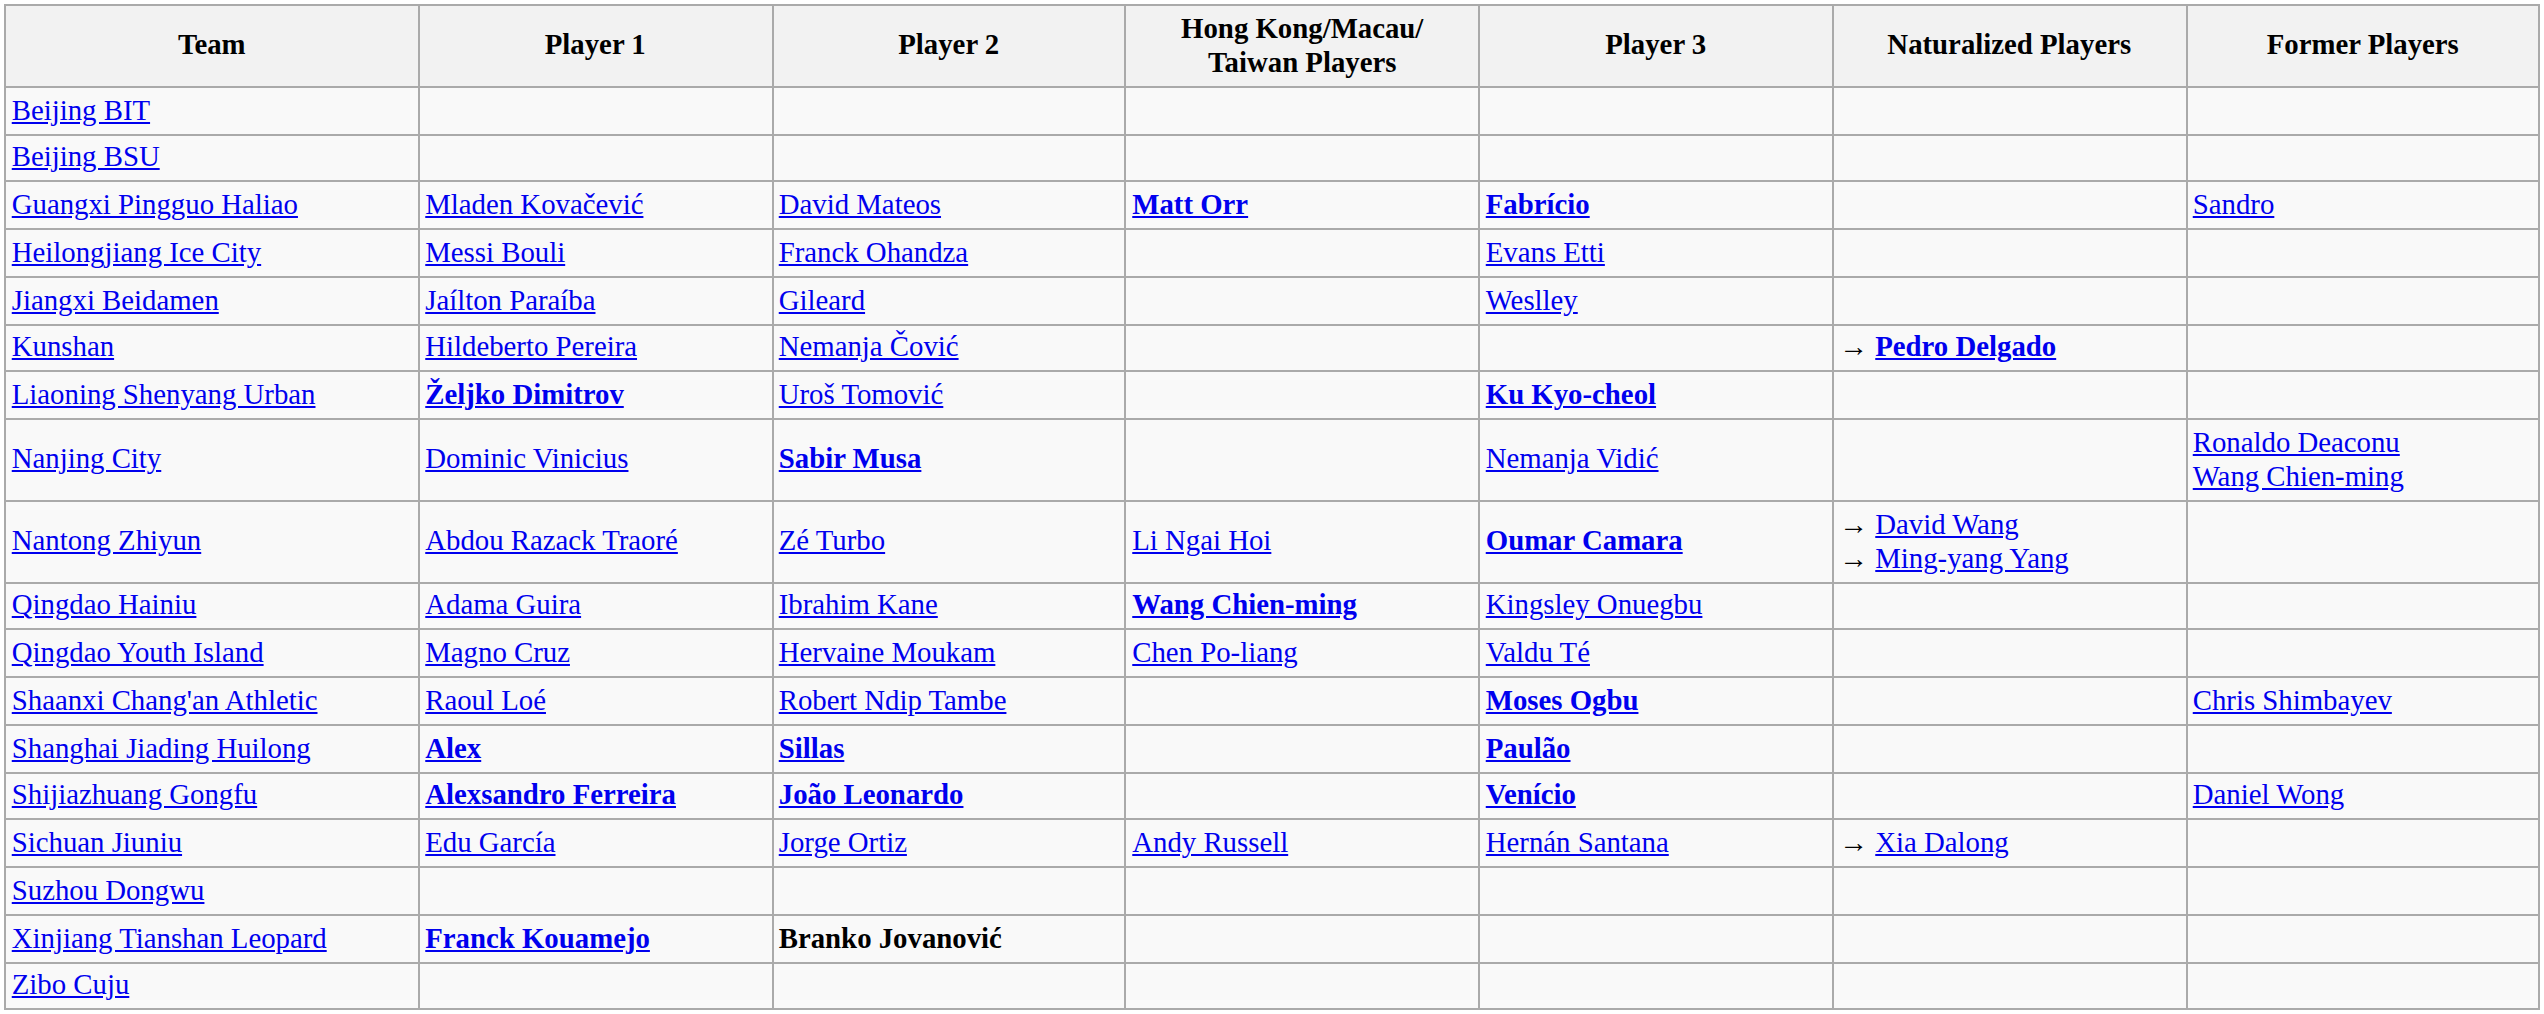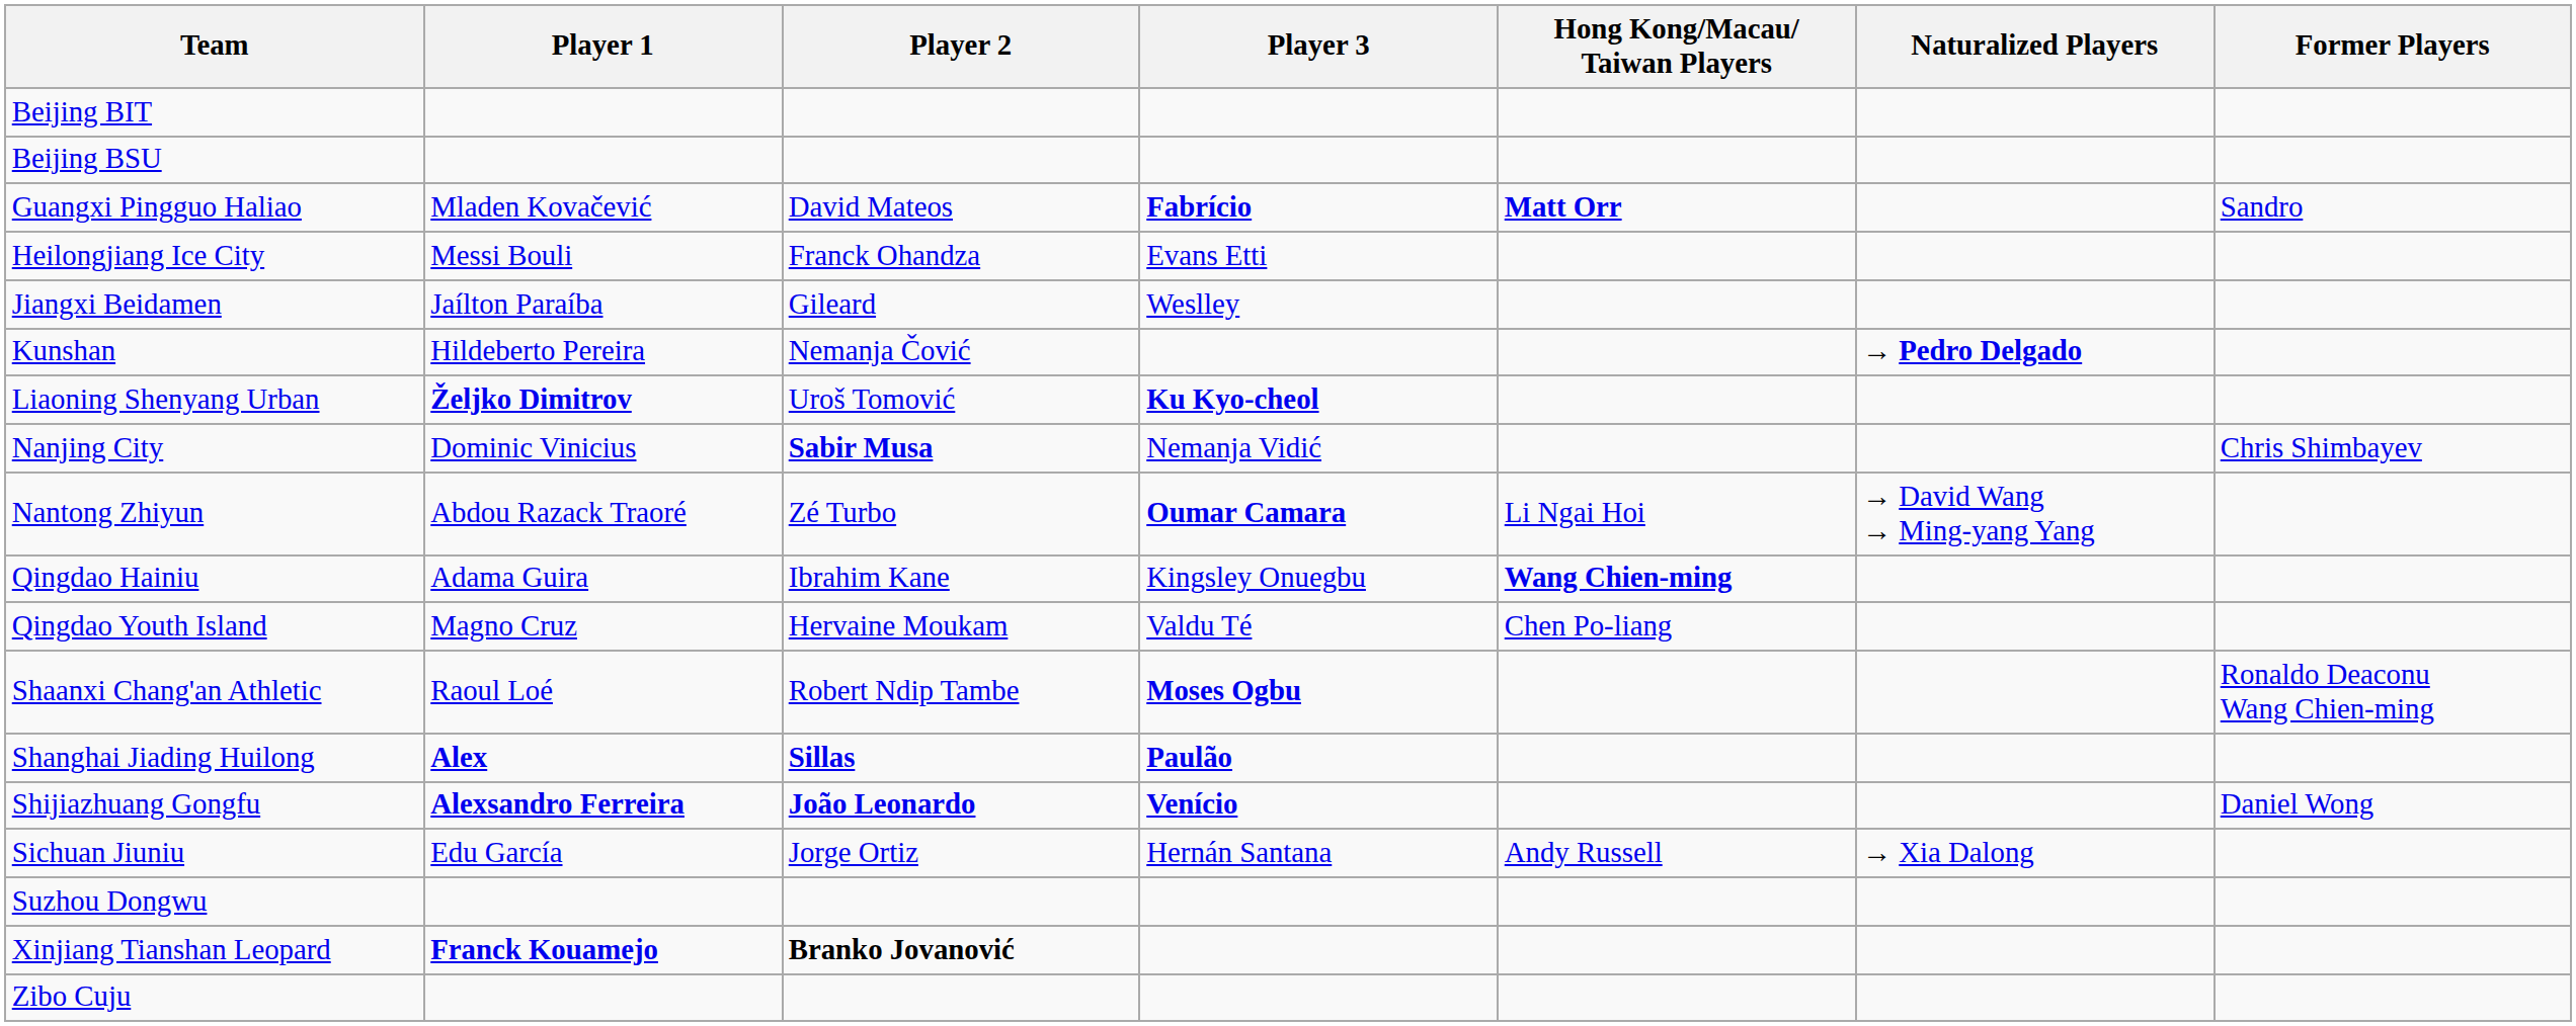columns swapped: Player 3 <-> Hong Kong/Macau/ Taiwan Players
Nanjing City | Former Players: Ronaldo Deaconu Wang Chien-ming -> Chris Shimbayev
Shaanxi Chang'an Athletic | Former Players: Chris Shimbayev -> Ronaldo Deaconu Wang Chien-ming
